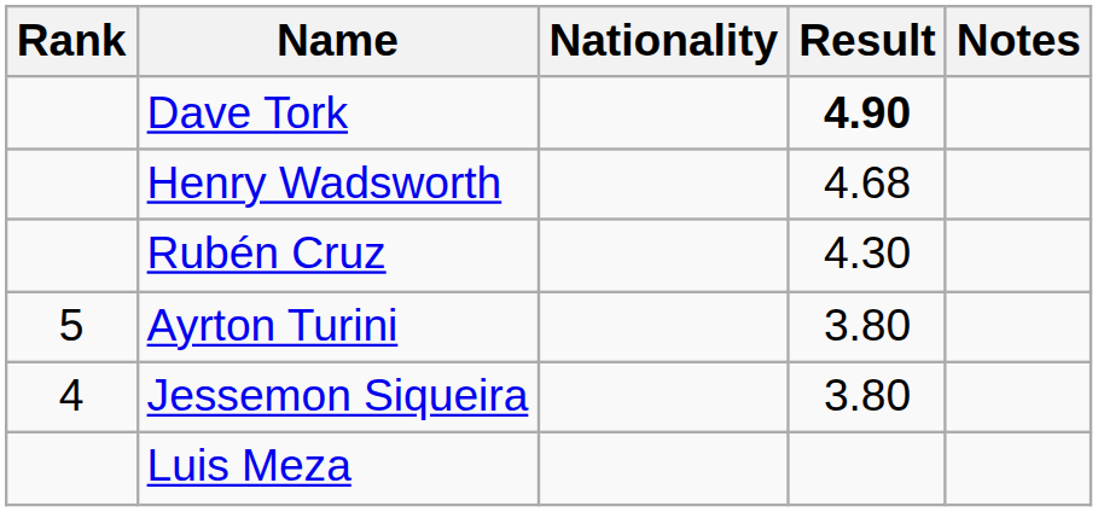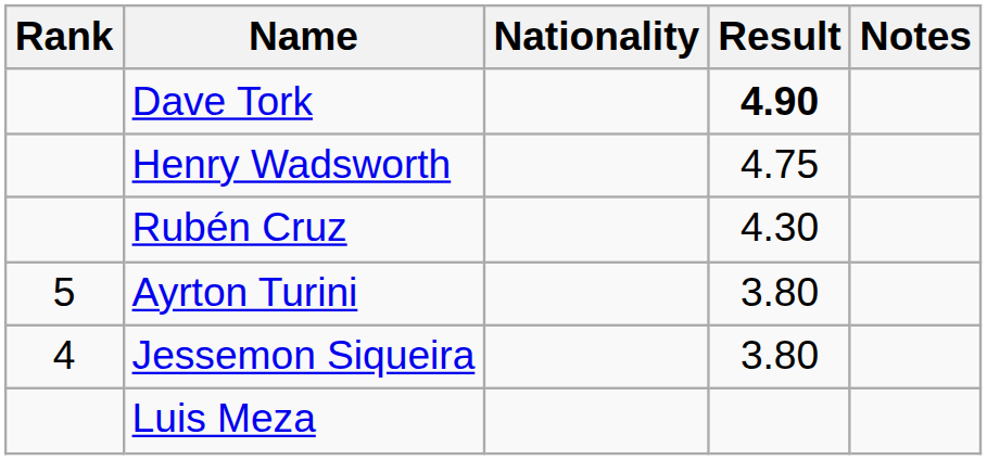Henry Wadsworth | Result: 4.68 -> 4.75
